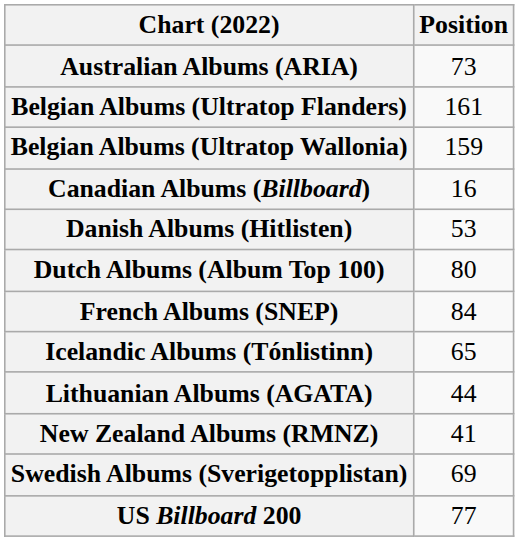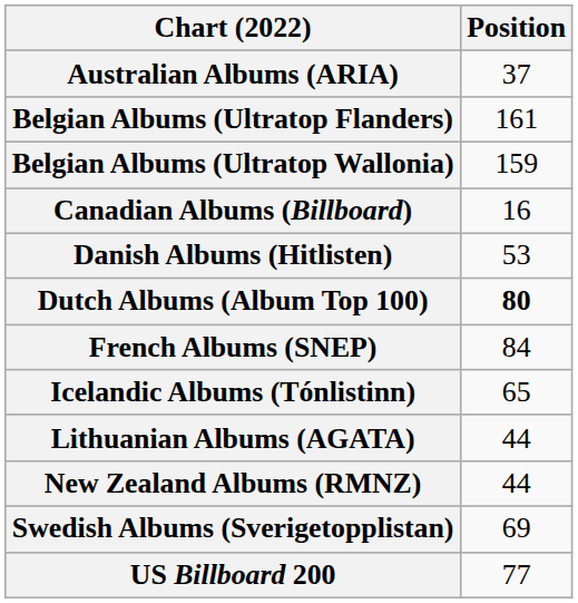Australian Albums (ARIA) | Position: 73 -> 37
Dutch Albums (Album Top 100) | Position: normal -> bold
New Zealand Albums (RMNZ) | Position: 41 -> 44
